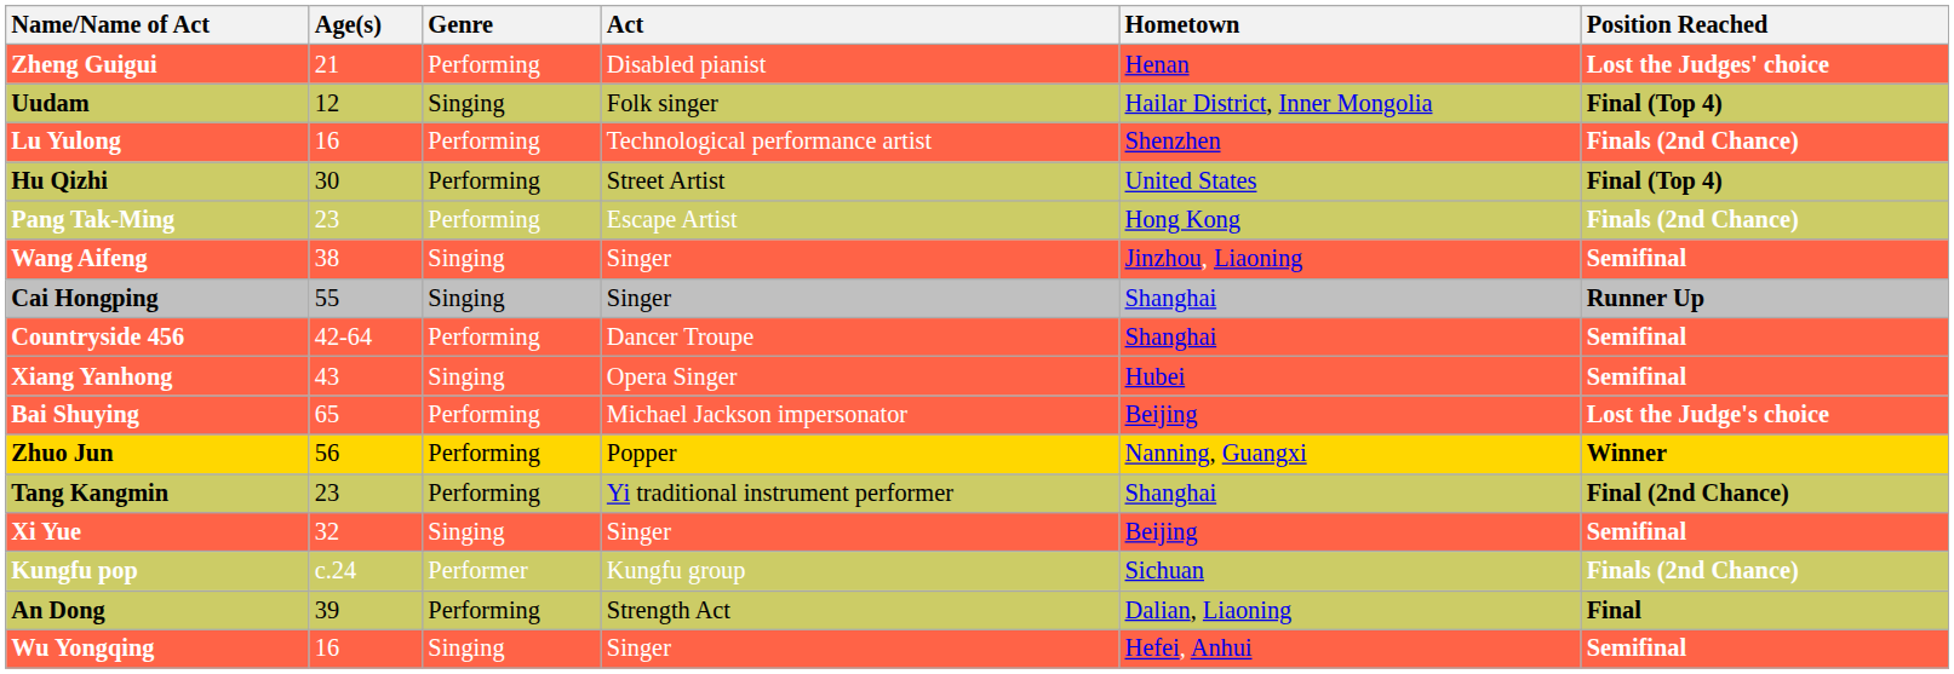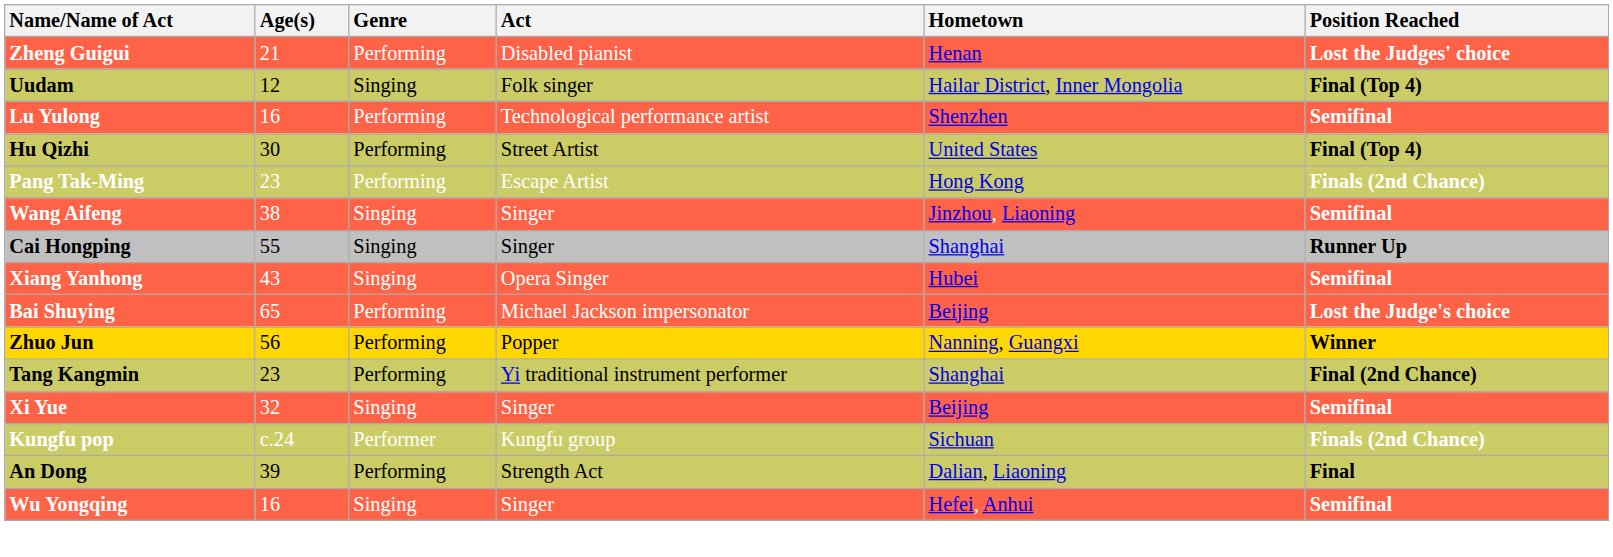Lu Yulong | Position Reached: Finals (2nd Chance) -> Semifinal
- row: Countryside 456 | 42-64 | Performing | Dancer Troupe | Shanghai | Semifinal
